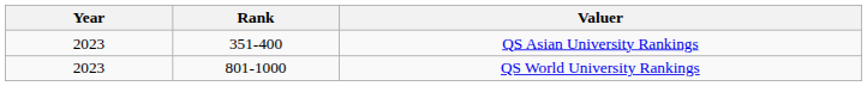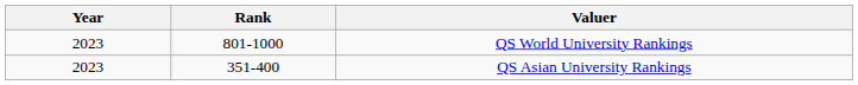rows swapped: QS Asian University Rankings <-> QS World University Rankings
